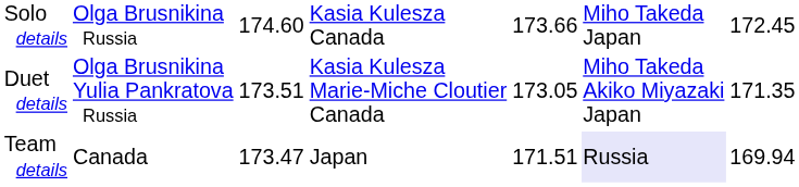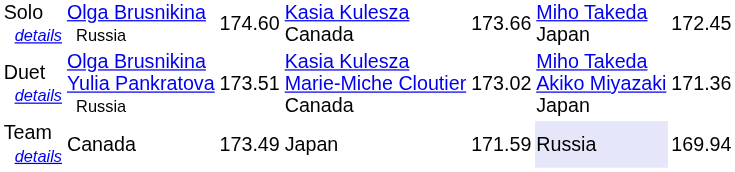Duet details | column 5: 173.05 -> 173.02
Duet details | column 7: 171.35 -> 171.36
Team details | column 3: 173.47 -> 173.49
Team details | column 5: 171.51 -> 171.59
